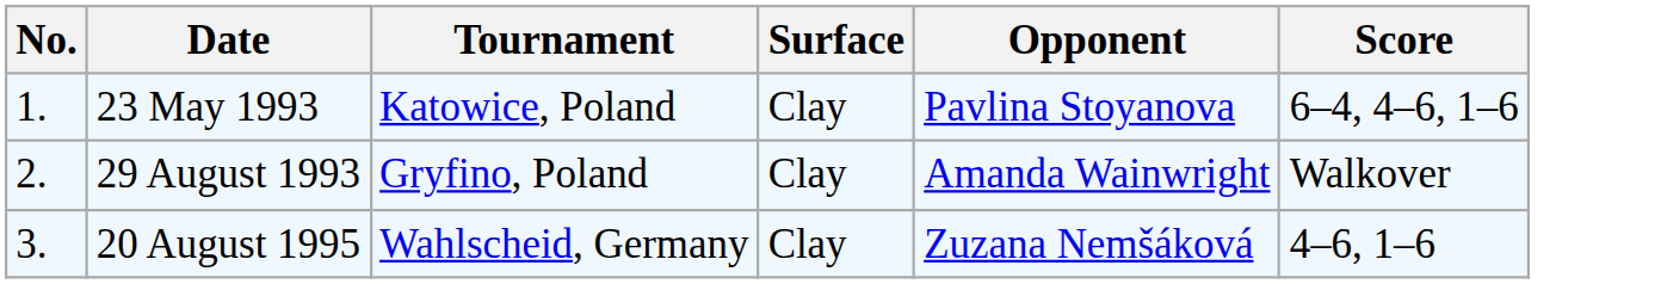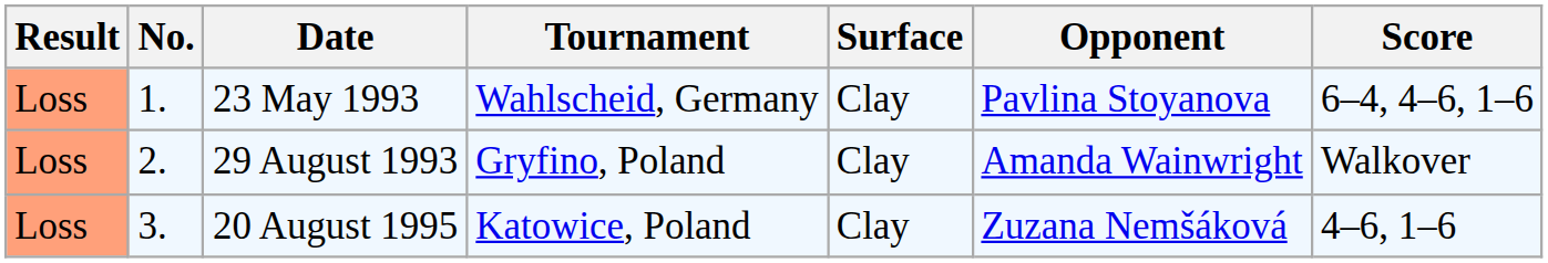+ column: Result | Loss | Loss | Loss
23 May 1993 | Tournament: Katowice, Poland -> Wahlscheid, Germany
20 August 1995 | Tournament: Wahlscheid, Germany -> Katowice, Poland
